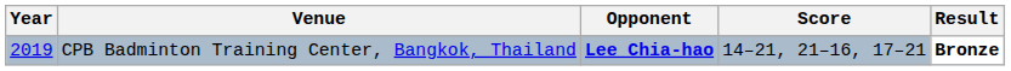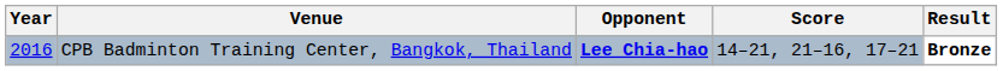CPB Badminton Training Center, Bangkok, Thailand | Year: 2019 -> 2016
